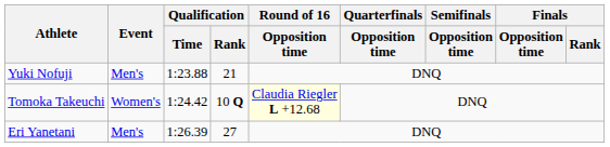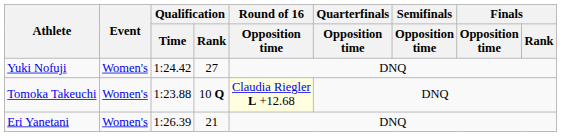Yuki Nofuji | Event: Men's -> Women's
Yuki Nofuji | Qualification / Time: 1:23.88 -> 1:24.42
Yuki Nofuji | Qualification / Rank: 21 -> 27
Tomoka Takeuchi | Qualification / Time: 1:24.42 -> 1:23.88
Eri Yanetani | Event: Men's -> Women's
Eri Yanetani | Qualification / Rank: 27 -> 21
